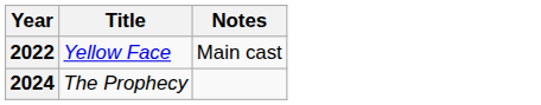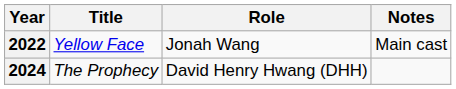+ column: Role | Jonah Wang | David Henry Hwang (DHH)
